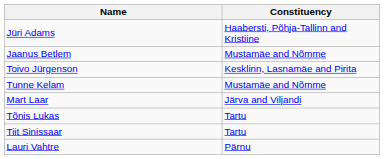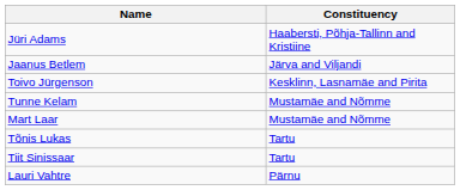Jaanus Betlem | Constituency: Mustamäe and Nõmme -> Järva and Viljandi
Mart Laar | Constituency: Järva and Viljandi -> Mustamäe and Nõmme
